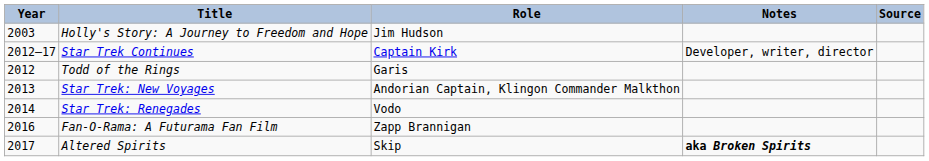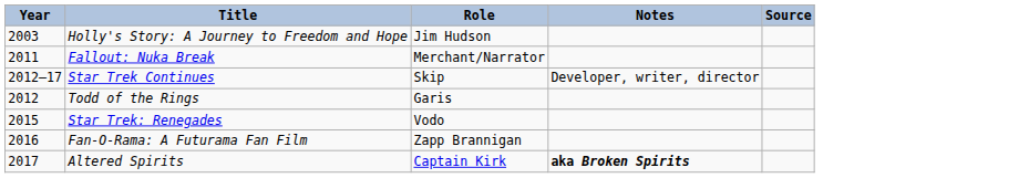+ row: 2011 | Fallout: Nuka Break | Merchant/Narrator
Star Trek Continues | Role: Captain Kirk -> Skip
- row: 2013 | Star Trek: New Voyages | Andorian Captain, Klingon Commander Malkthon
Star Trek: Renegades | Year: 2014 -> 2015
Altered Spirits | Role: Skip -> Captain Kirk
